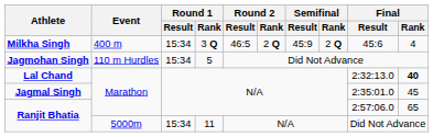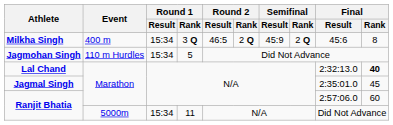Milkha Singh | Final / Rank: 4 -> 8
Ranjit Bhatia / Marathon | Final / Rank: 65 -> 60
